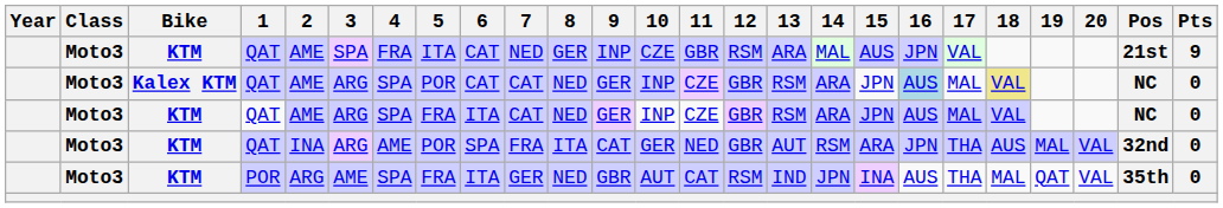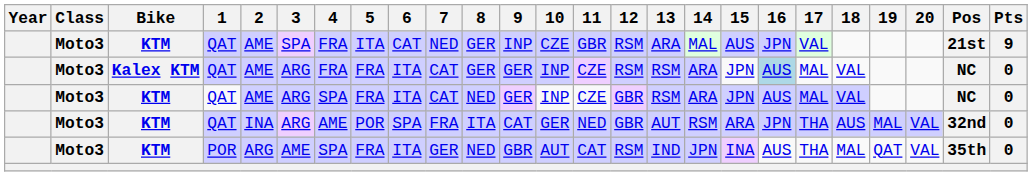Kalex KTM | 4: SPA -> FRA
Kalex KTM | 5: POR -> FRA
Kalex KTM | 6: CAT -> ITA
Kalex KTM | 8: NED -> GER
Kalex KTM | 12: GBR -> RSM
Kalex KTM | 18: khaki background -> no background
